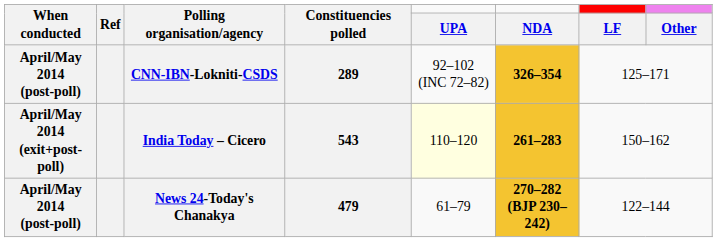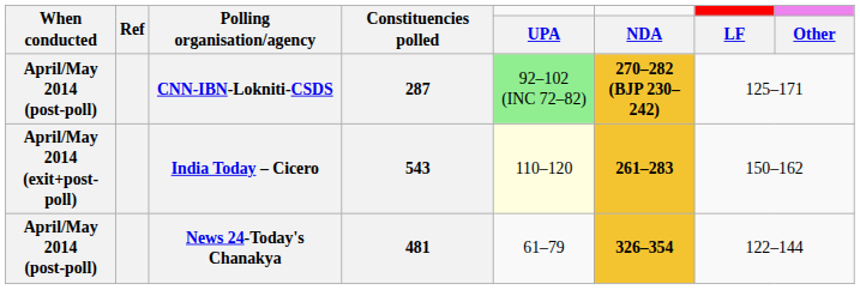CNN-IBN-Lokniti-CSDS | Constituencies polled: 289 -> 287
CNN-IBN-Lokniti-CSDS | UPA: no background -> lightgreen background
CNN-IBN-Lokniti-CSDS | NDA: 326–354 -> 270–282 (BJP 230–242)
News 24-Today's Chanakya | Constituencies polled: 479 -> 481
News 24-Today's Chanakya | NDA: 270–282 (BJP 230–242) -> 326–354
